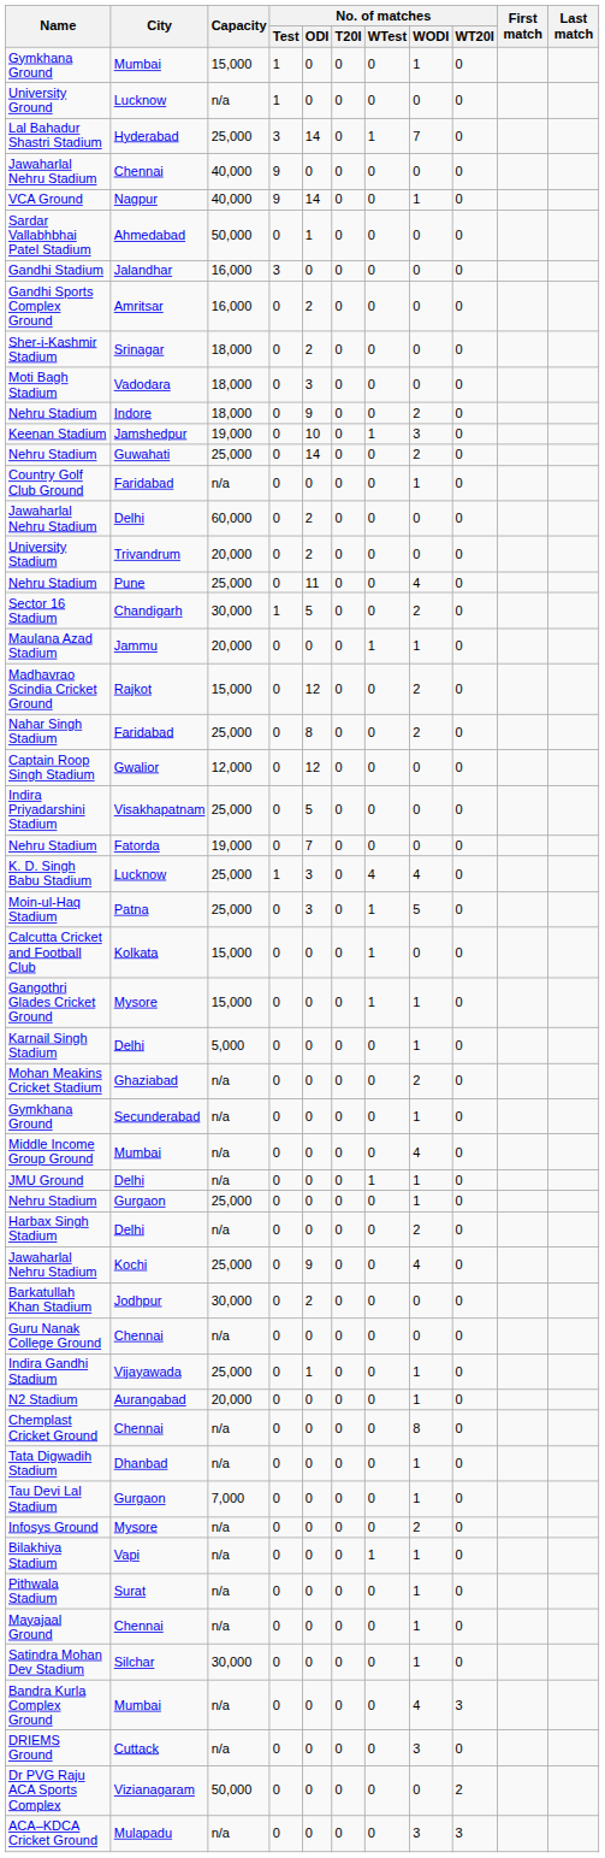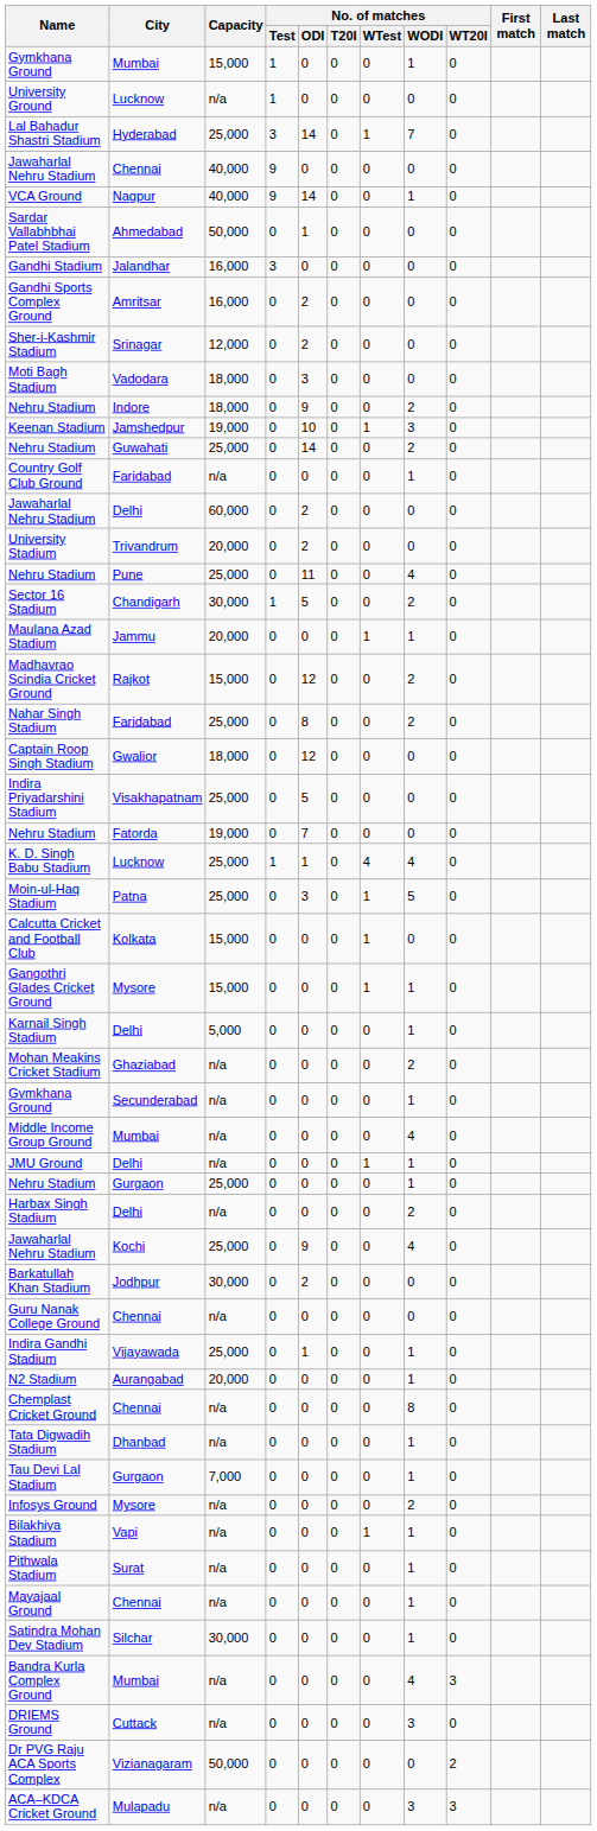Sher-i-Kashmir Stadium | Capacity: 18,000 -> 12,000
Captain Roop Singh Stadium | Capacity: 12,000 -> 18,000
K. D. Singh Babu Stadium | No. of matches / ODI: 3 -> 1
